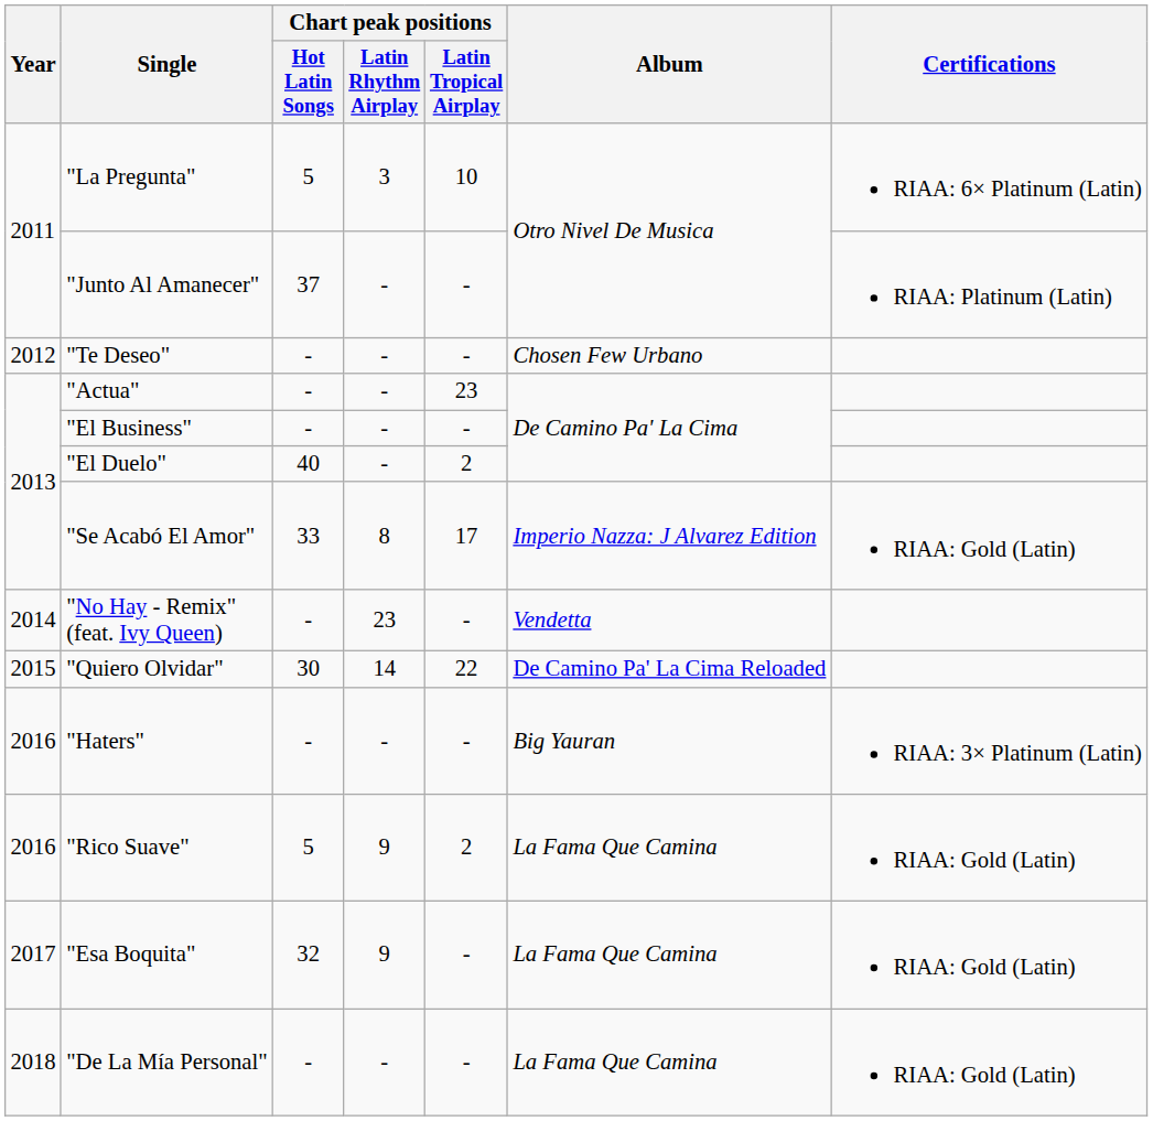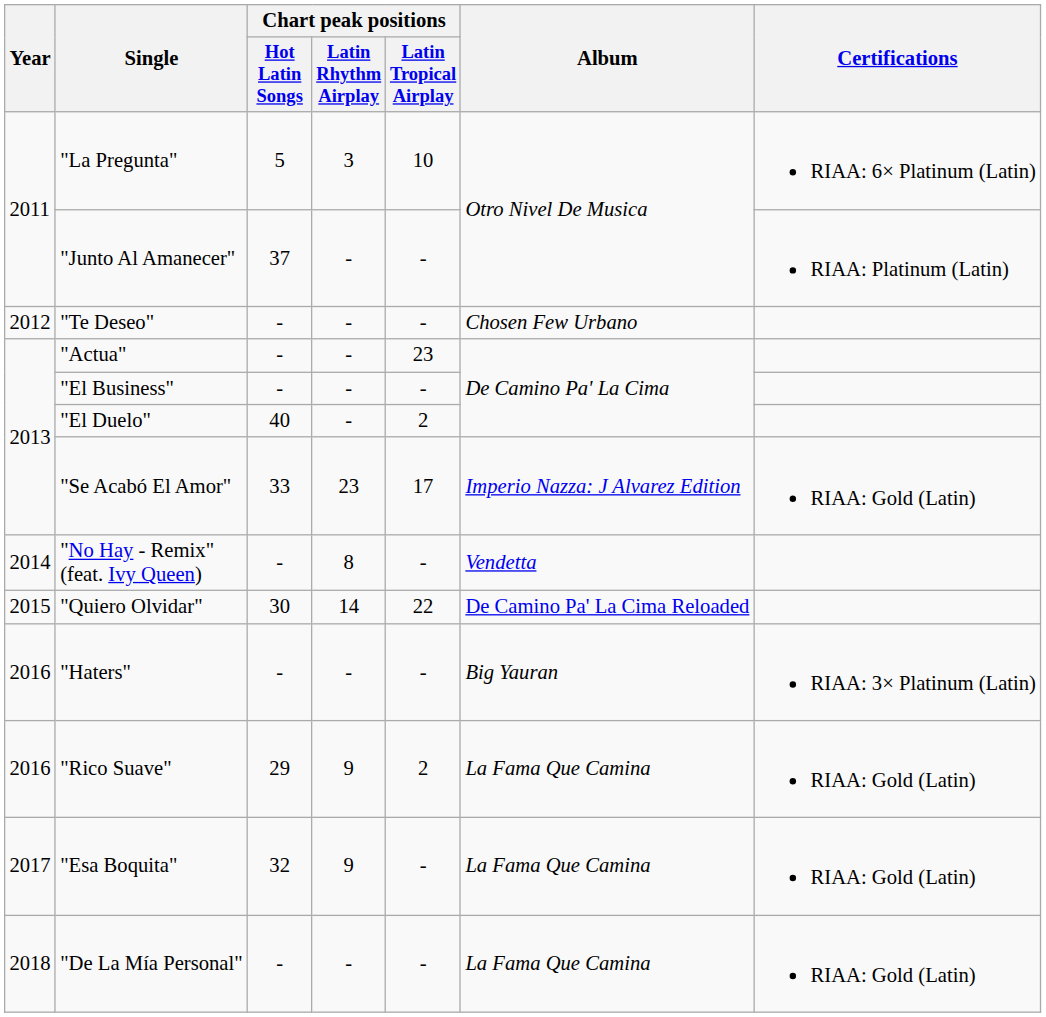"Se Acabó El Amor" | Chart peak positions / Latin Rhythm Airplay: 8 -> 23
"No Hay - Remix" (feat. Ivy Queen) | Chart peak positions / Latin Rhythm Airplay: 23 -> 8
"Rico Suave" | Chart peak positions / Hot Latin Songs: 5 -> 29
